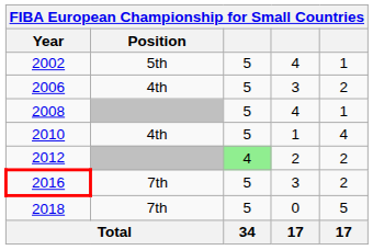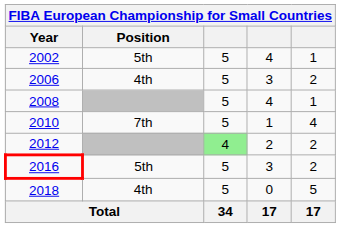2010 | Position: 4th -> 7th
2016 | Position: 7th -> 5th
2018 | Position: 7th -> 4th
